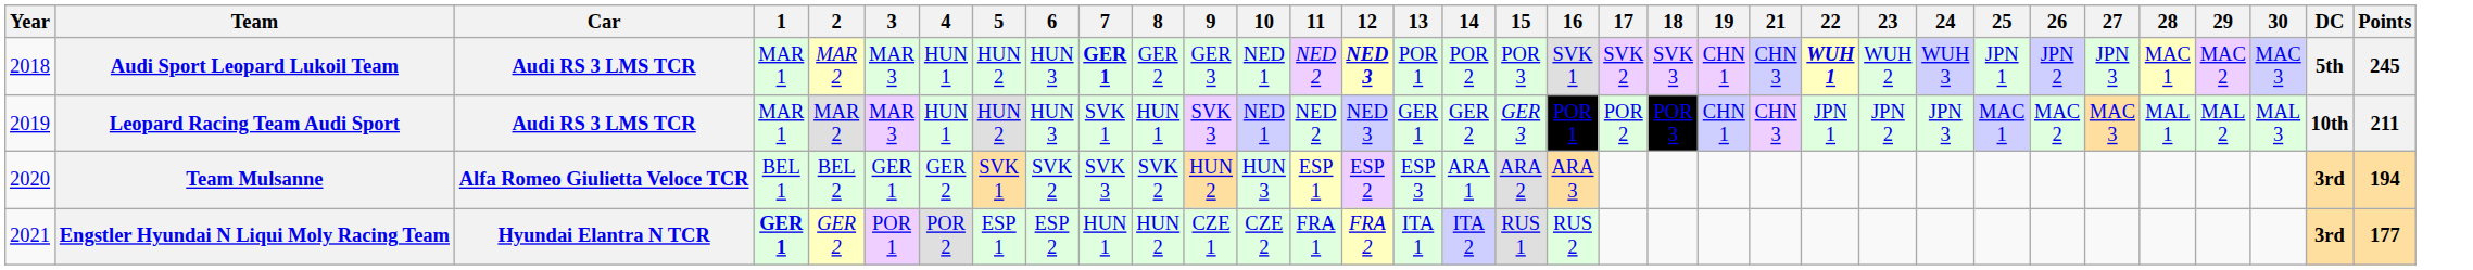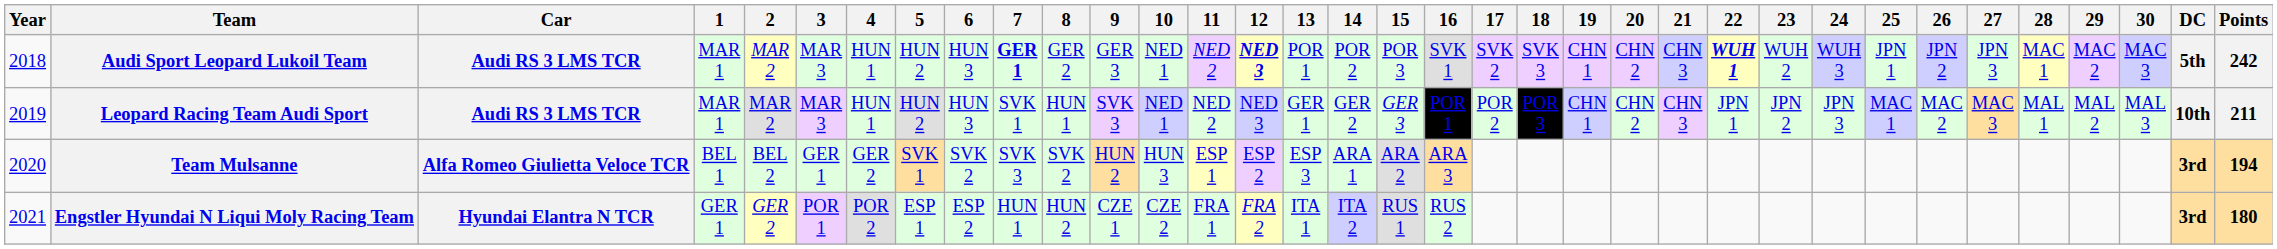+ column: 20 | CHN 2 | CHN 2
Audi Sport Leopard Lukoil Team | Points: 245 -> 242
Engstler Hyundai N Liqui Moly Racing Team | 1: bold -> normal
Engstler Hyundai N Liqui Moly Racing Team | Points: 177 -> 180
